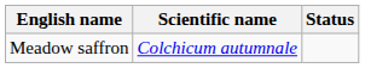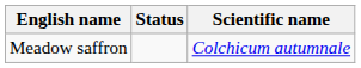columns swapped: Scientific name <-> Status
